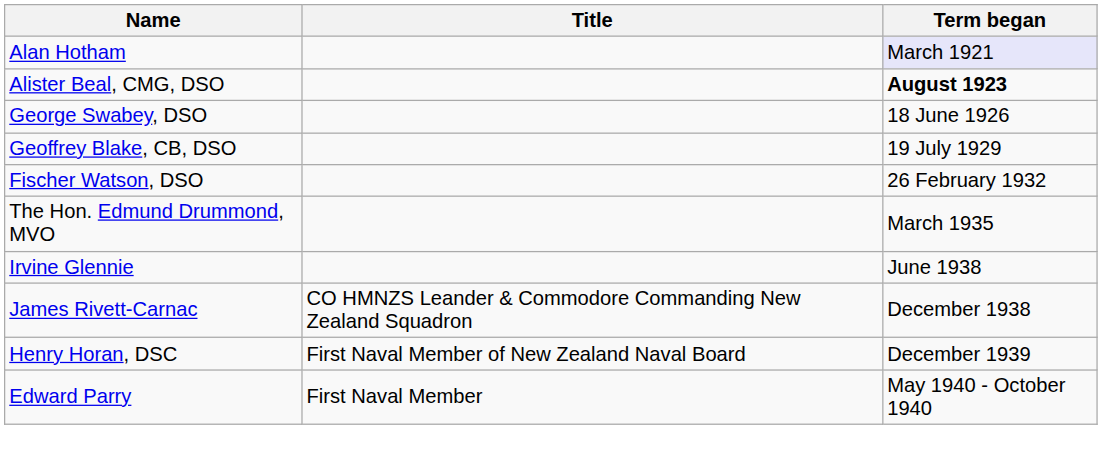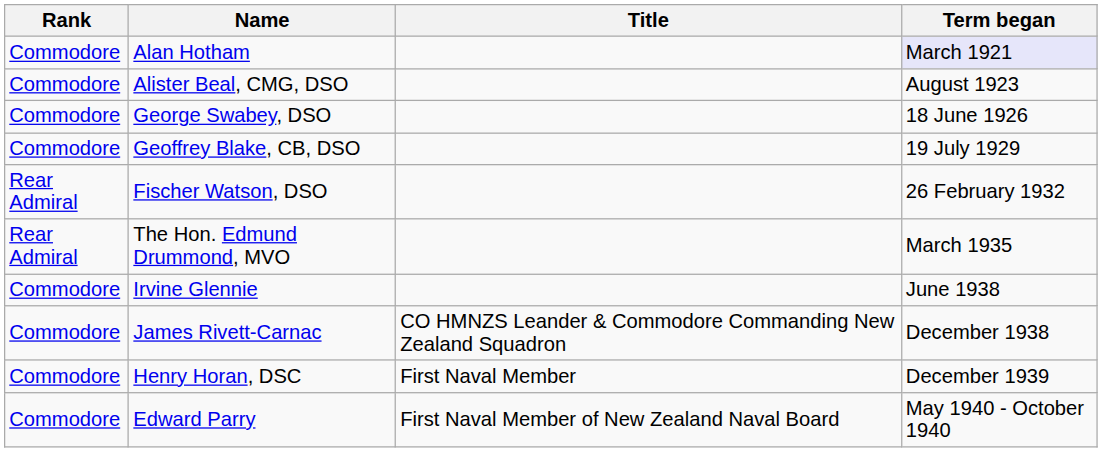+ column: Rank | Commodore | Commodore | Commodore | Commodore | Rear Admiral | Rear Admiral | Commodore | Commodore | Commodore | Commodore
Alister Beal, CMG, DSO | Term began: bold -> normal
Henry Horan, DSC | Title: First Naval Member of New Zealand Naval Board -> First Naval Member
Edward Parry | Title: First Naval Member -> First Naval Member of New Zealand Naval Board
